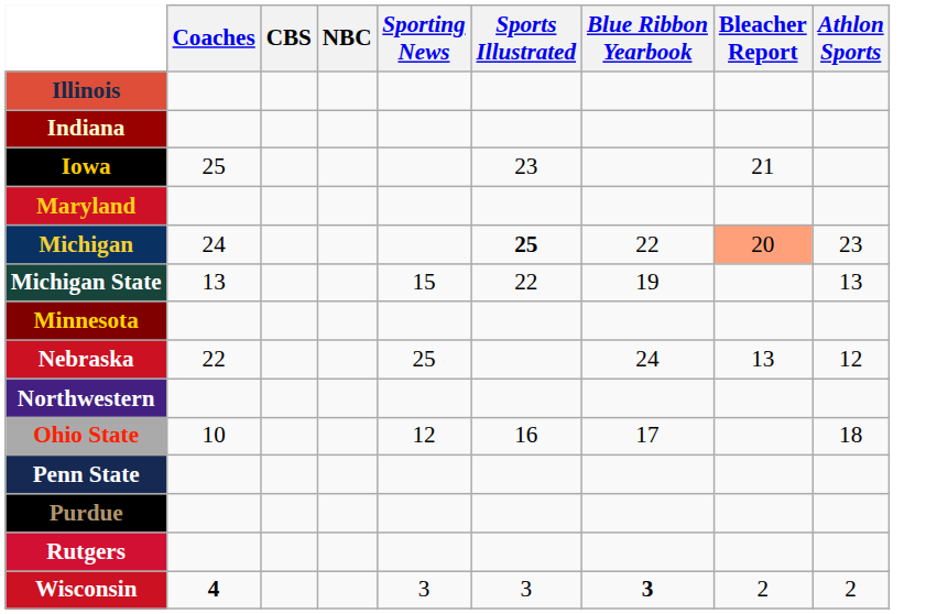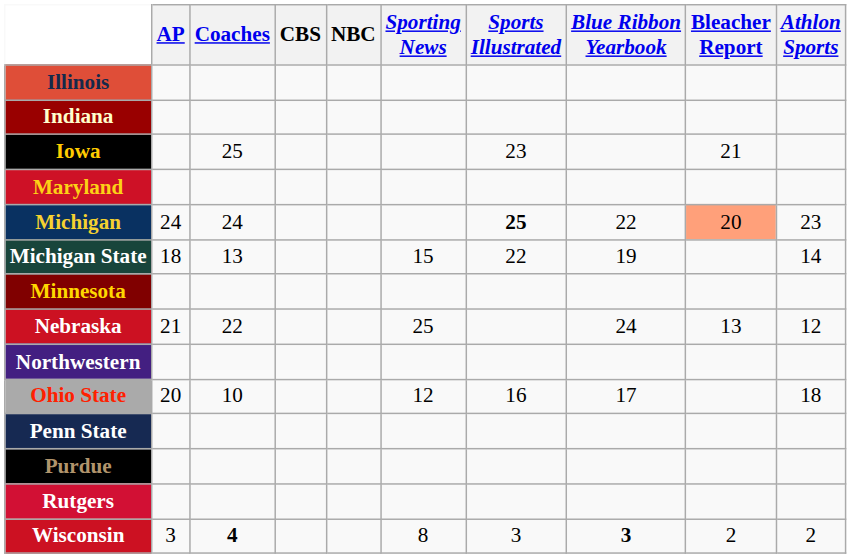+ column: AP | 24 | 18 | 21 | 20 | 3
Michigan State | Athlon Sports: 13 -> 14
Wisconsin | Sporting News: 3 -> 8
